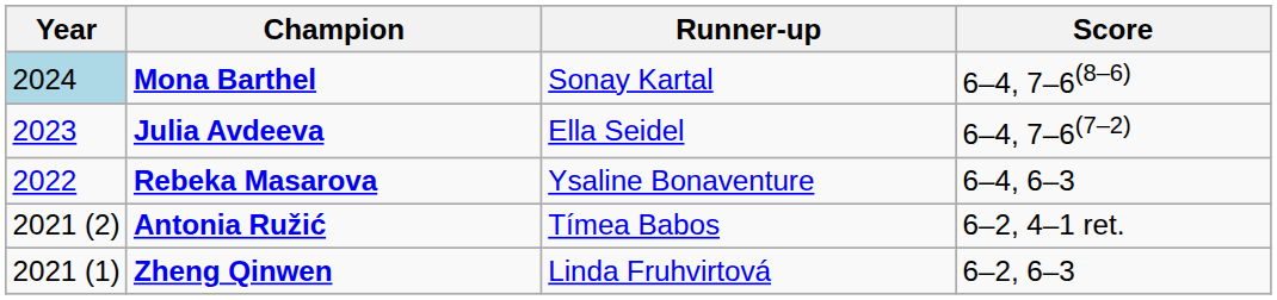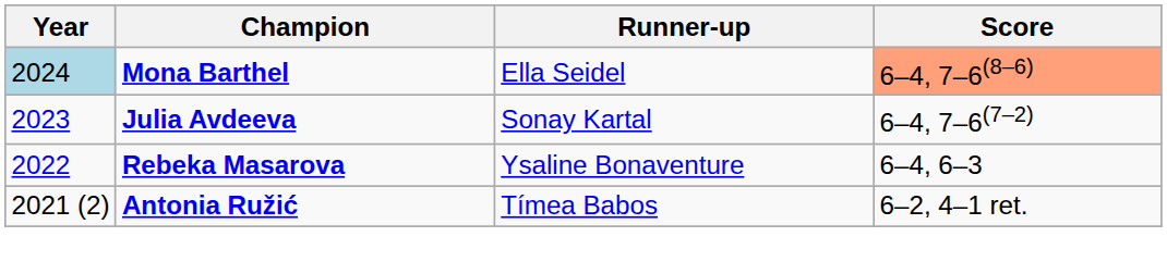Mona Barthel | Runner-up: Sonay Kartal -> Ella Seidel
Mona Barthel | Score: no background -> lightsalmon background
Julia Avdeeva | Runner-up: Ella Seidel -> Sonay Kartal
- row: 2021 (1) | Zheng Qinwen | Linda Fruhvirtová | 6–2, 6–3
